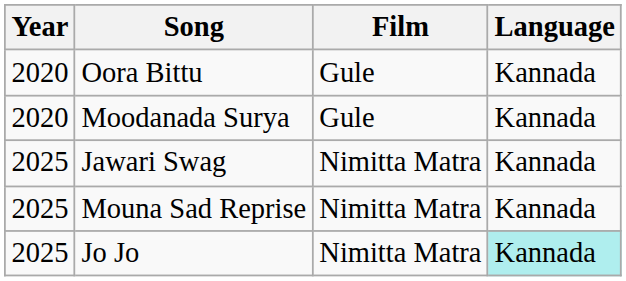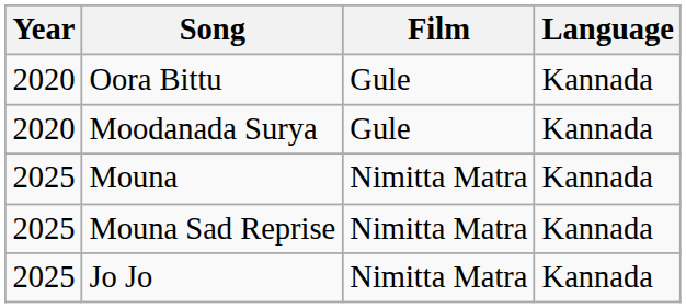- row: 2025 | Jawari Swag | Nimitta Matra | Kannada
+ row: 2025 | Mouna | Nimitta Matra | Kannada
Jo Jo | Language: paleturquoise background -> no background
